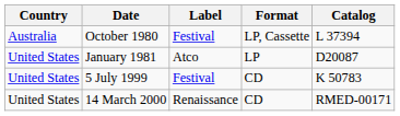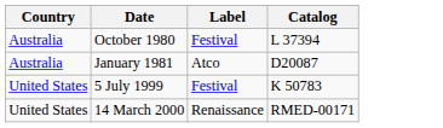- column: Format | LP, Cassette | LP | CD | CD
January 1981 | Country: United States -> Australia
